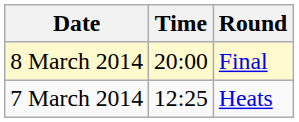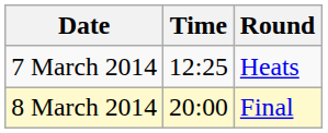rows swapped: 7 March 2014 <-> 8 March 2014
